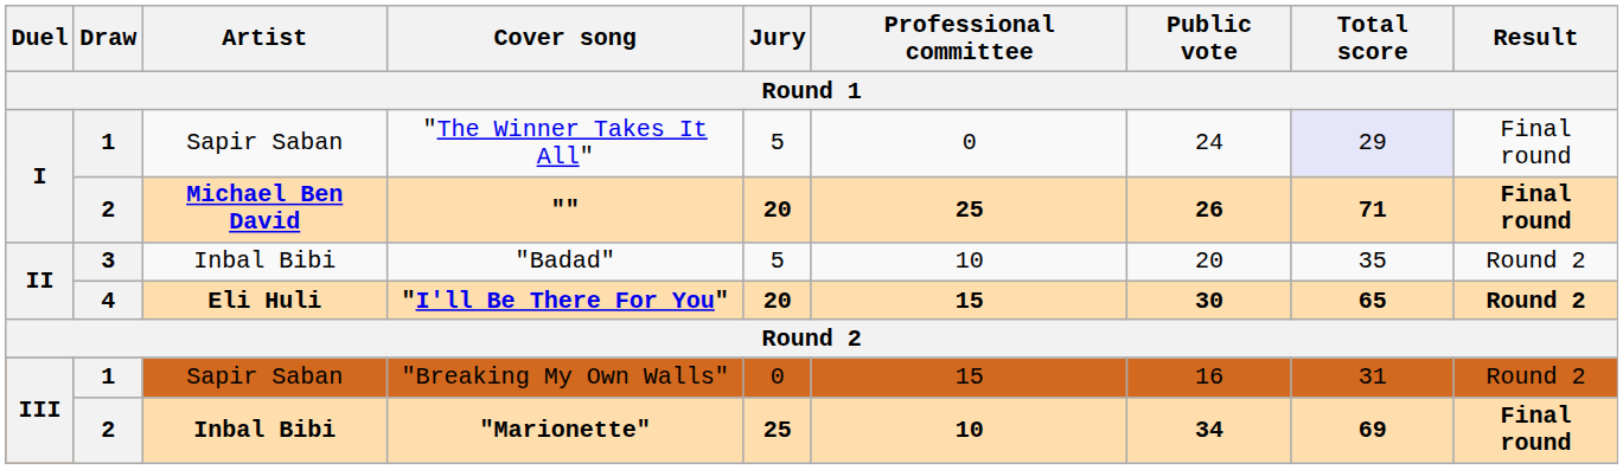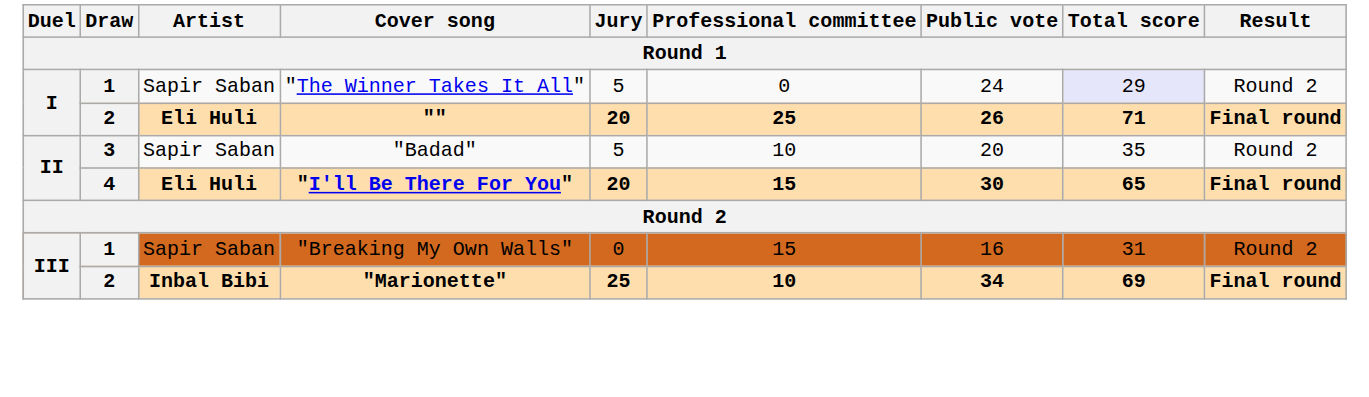"The Winner Takes It All" | Result: Final round -> Round 2
"" | Artist: Michael Ben David -> Eli Huli
"Badad" | Artist: Inbal Bibi -> Sapir Saban
"I'll Be There For You" | Result: Round 2 -> Final round
